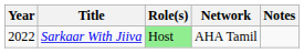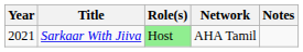Sarkaar With Jiiva | Year: 2022 -> 2021
